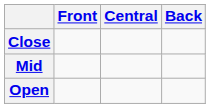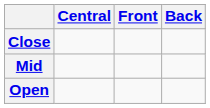columns swapped: Front <-> Central
